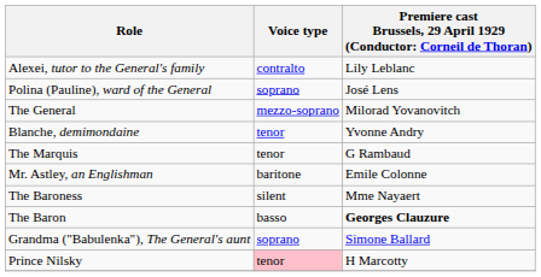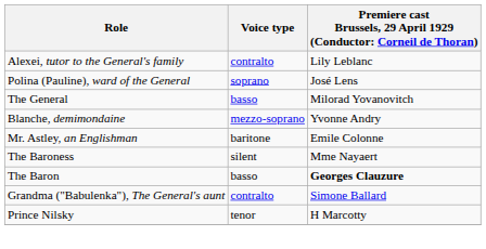The General | Voice type: mezzo-soprano -> basso
Blanche, demimondaine | Voice type: tenor -> mezzo-soprano
- row: The Marquis | tenor | G Rambaud
Grandma ("Babulenka"), The General's aunt | Voice type: soprano -> contralto
Prince Nilsky | Voice type: pink background -> no background
